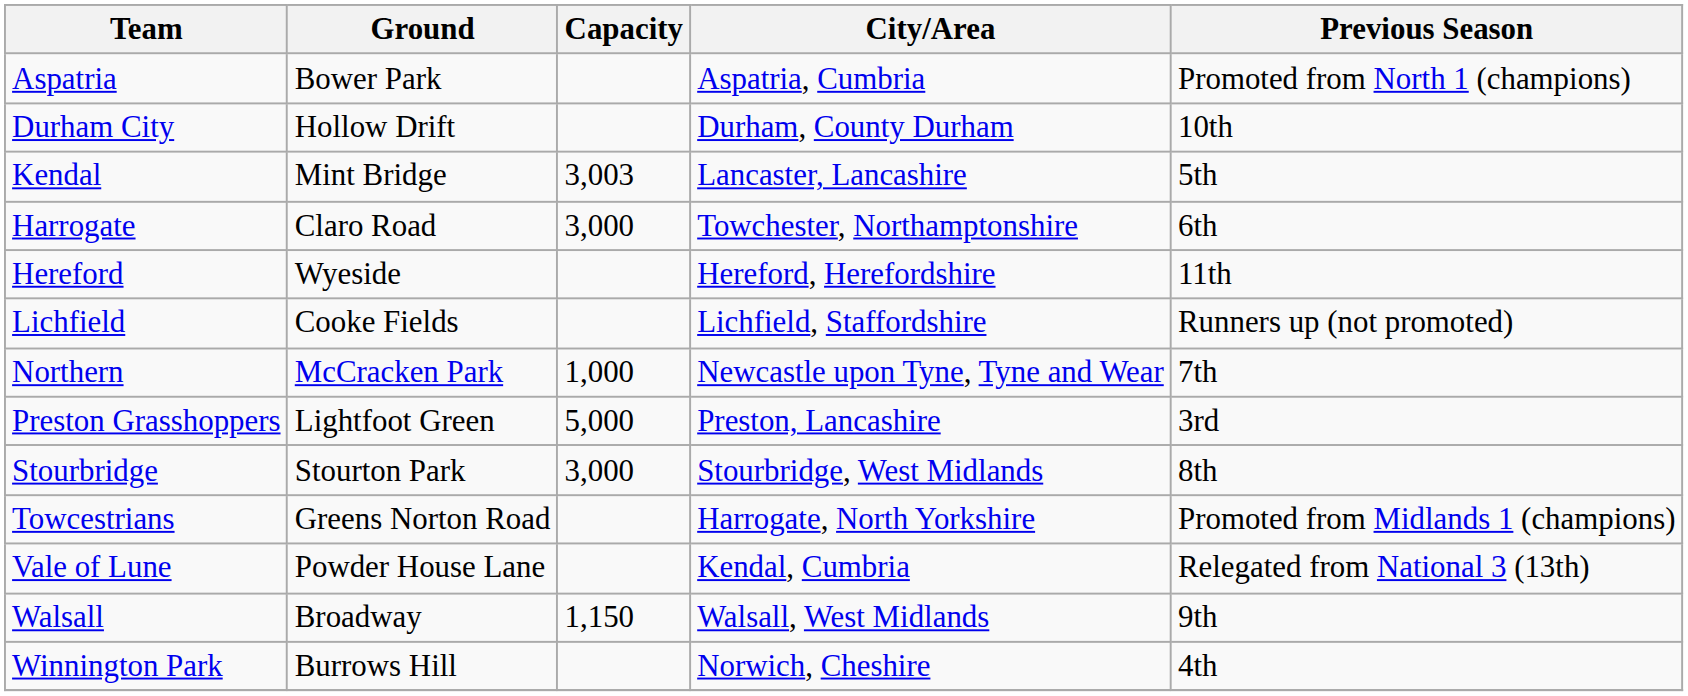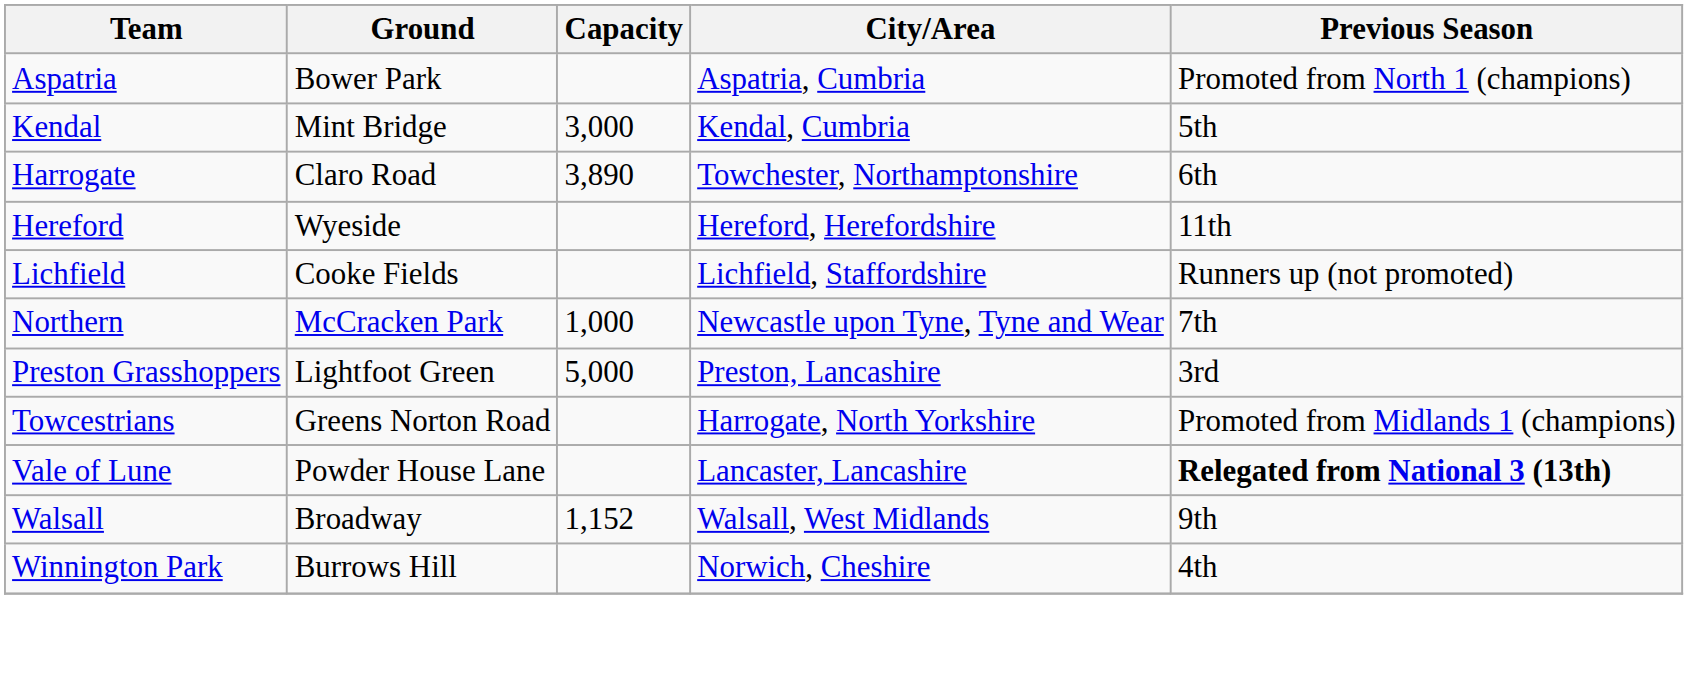- row: Durham City | Hollow Drift | Durham, County Durham | 10th
Kendal | Capacity: 3,003 -> 3,000
Kendal | City/Area: Lancaster, Lancashire -> Kendal, Cumbria
Harrogate | Capacity: 3,000 -> 3,890
- row: Stourbridge | Stourton Park | 3,000 | Stourbridge, West Midlands | 8th
Vale of Lune | City/Area: Kendal, Cumbria -> Lancaster, Lancashire
Vale of Lune | Previous Season: normal -> bold
Walsall | Capacity: 1,150 -> 1,152
